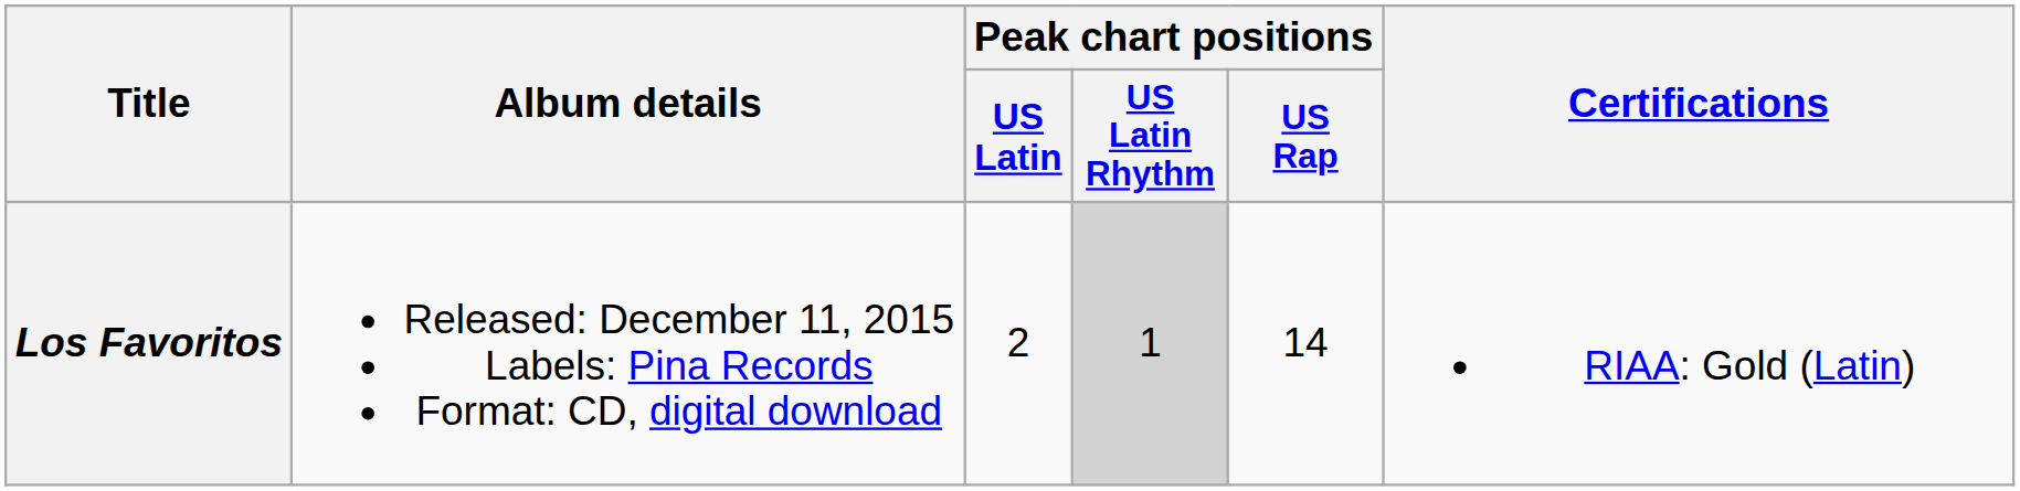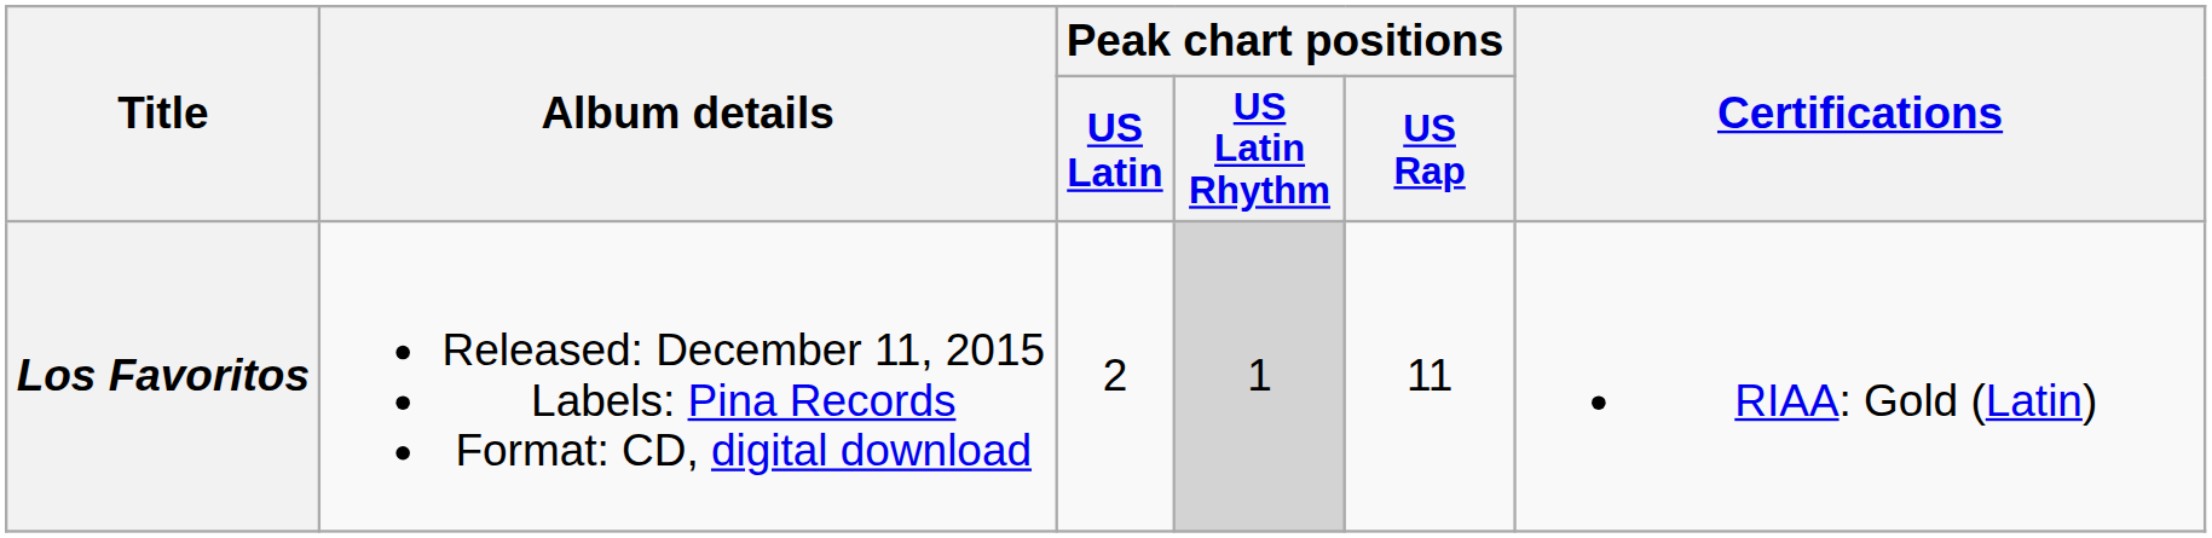Los Favoritos | Peak chart positions / US Rap: 14 -> 11
